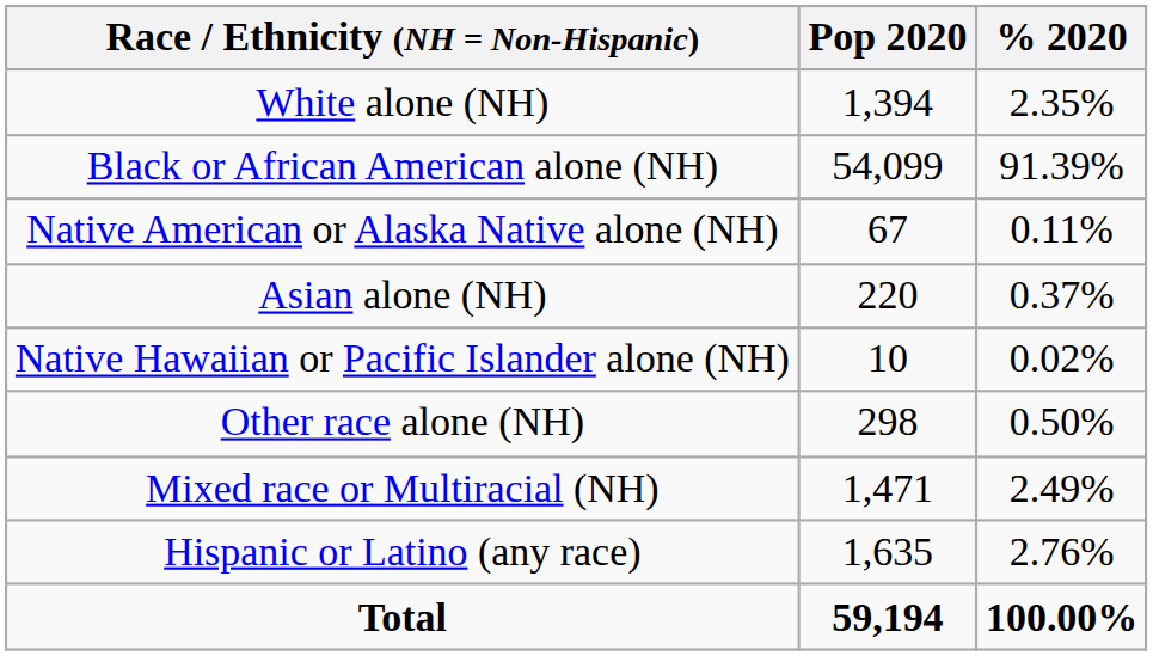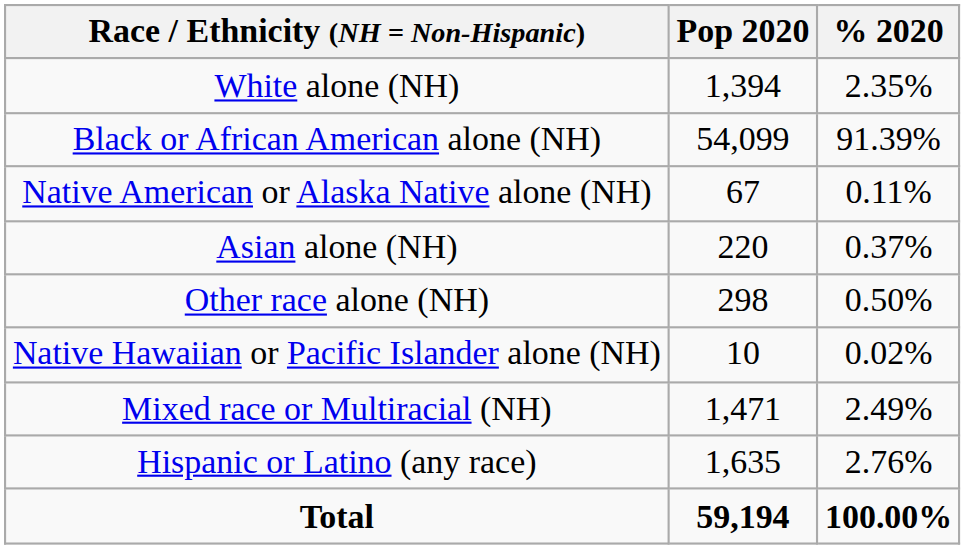rows swapped: Native Hawaiian or Pacific Islander alone (NH) <-> Other race alone (NH)
